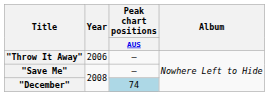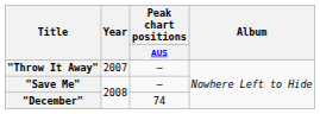"Throw It Away" | Year: 2006 -> 2007
"December" | Peak chart positions / AUS: lightblue background -> no background
